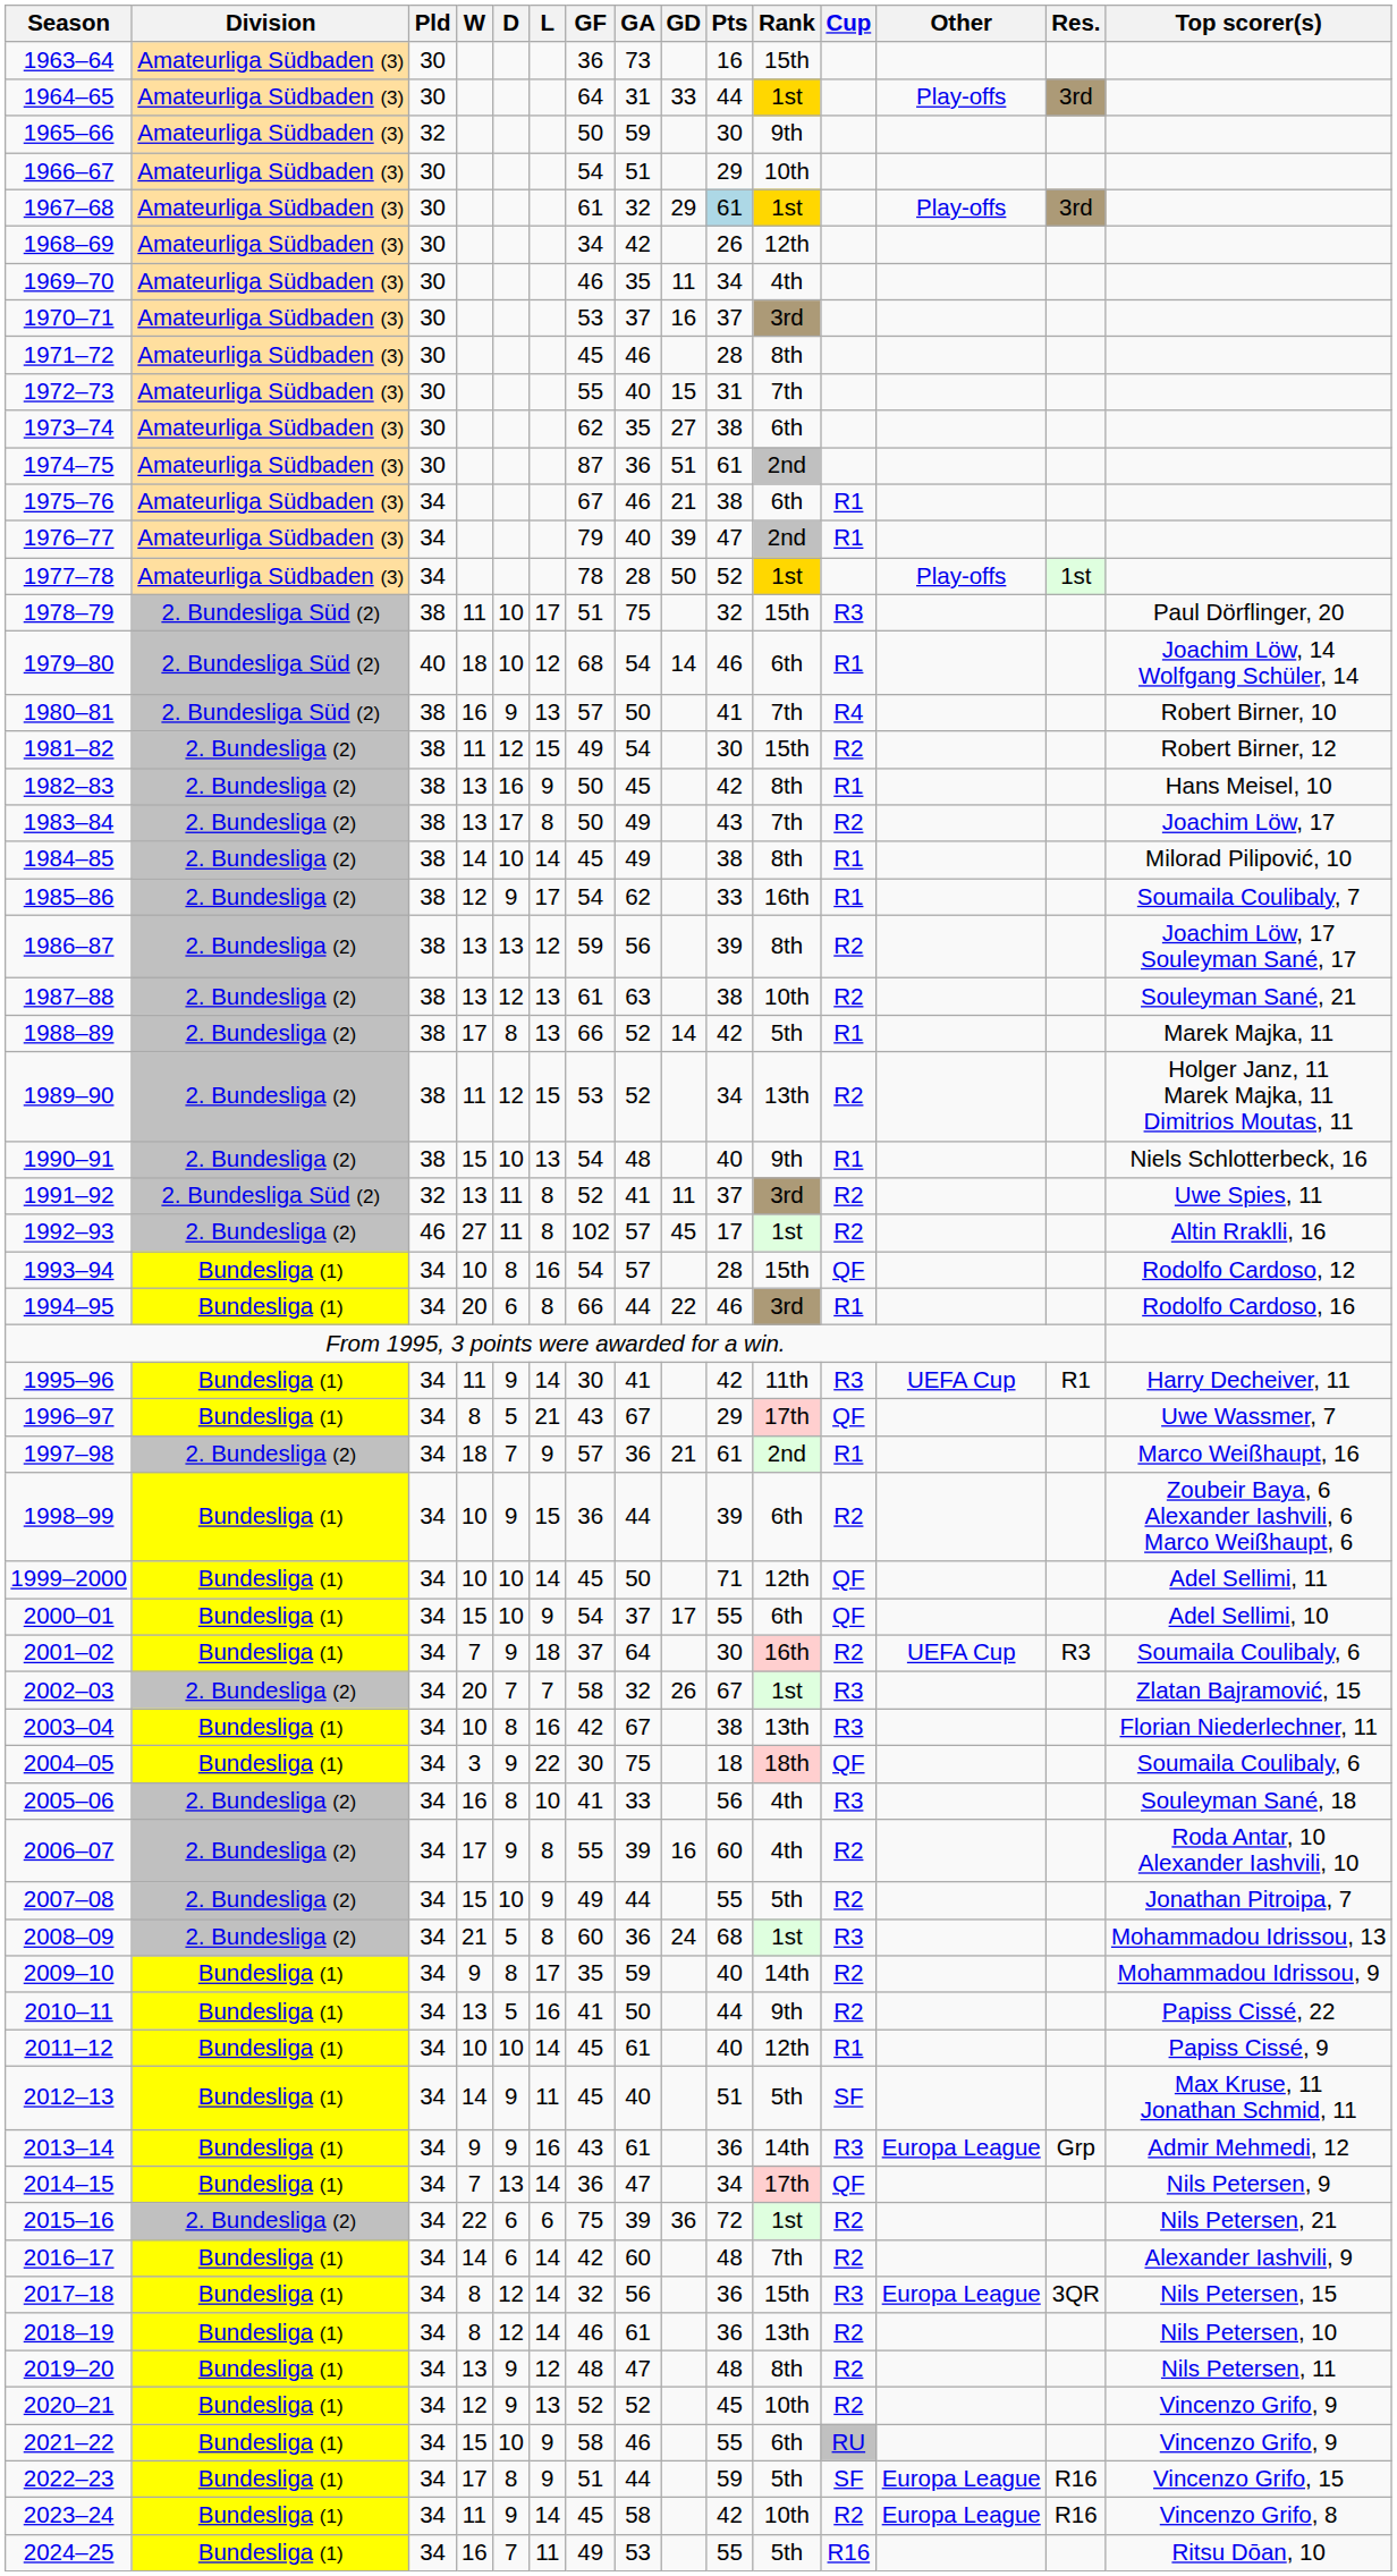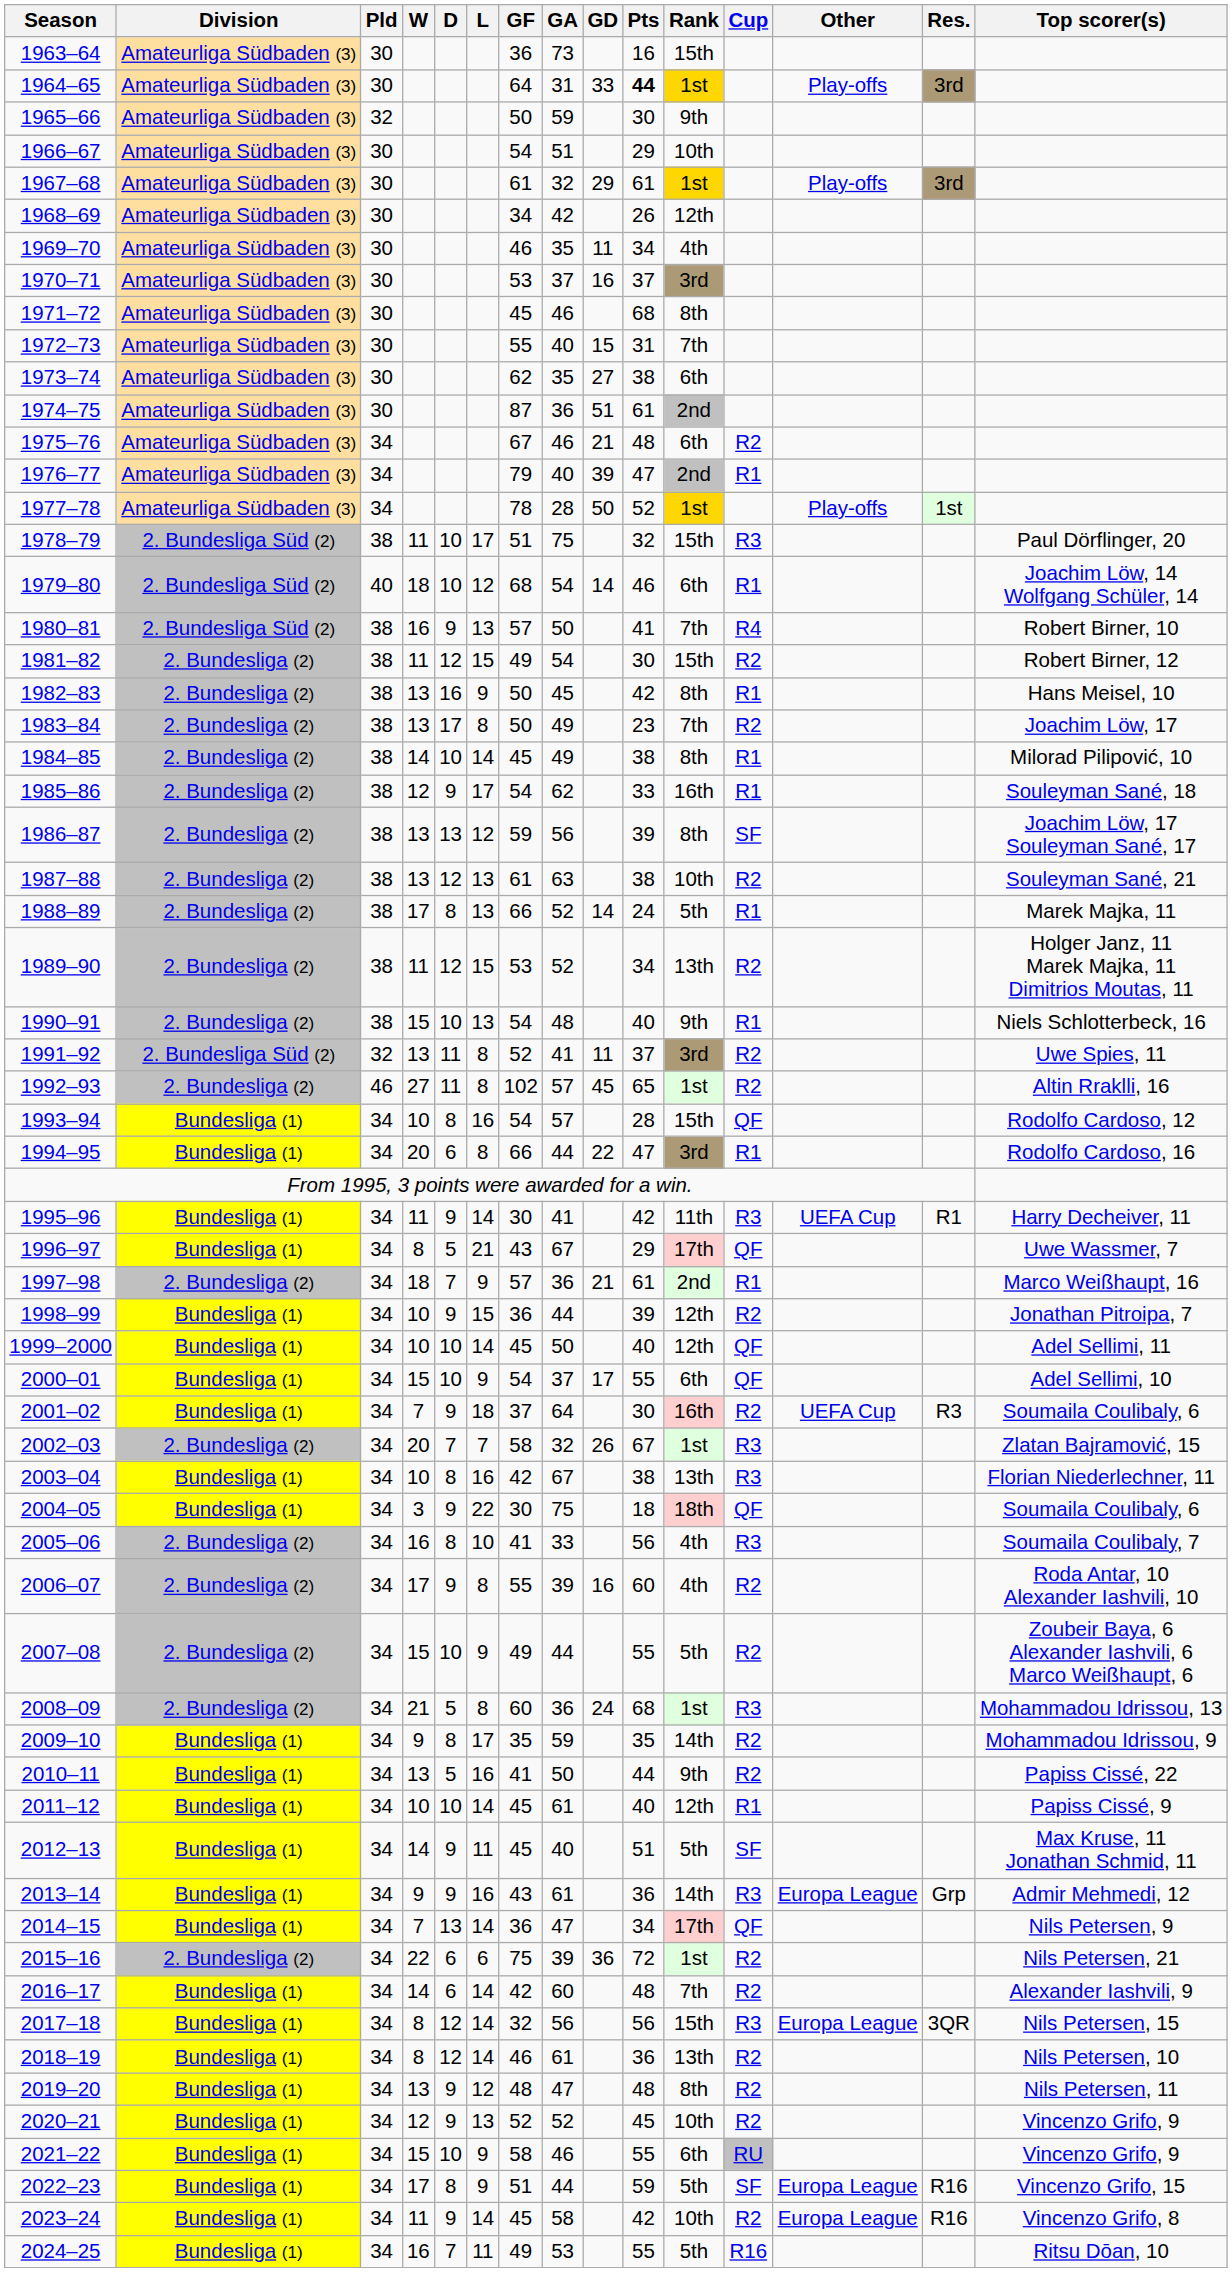1964–65 | Pts: normal -> bold
1967–68 | Pts: lightblue background -> no background
1971–72 | Pts: 28 -> 68
1975–76 | Pts: 38 -> 48
1975–76 | Cup: R1 -> R2
1983–84 | Pts: 43 -> 23
1985–86 | Top scorer(s): Soumaila Coulibaly, 7 -> Souleyman Sané, 18
1986–87 | Cup: R2 -> SF
1988–89 | Pts: 42 -> 24
1992–93 | Pts: 17 -> 65
1994–95 | Pts: 46 -> 47
1998–99 | Rank: 6th -> 12th
1998–99 | Top scorer(s): Zoubeir Baya, 6 Alexander Iashvili, 6 Marco Weißhaupt, 6 -> Jonathan Pitroipa, 7
1999–2000 | Pts: 71 -> 40
2005–06 | Top scorer(s): Souleyman Sané, 18 -> Soumaila Coulibaly, 7
2007–08 | Top scorer(s): Jonathan Pitroipa, 7 -> Zoubeir Baya, 6 Alexander Iashvili, 6 Marco Weißhaupt, 6
2009–10 | Pts: 40 -> 35
2017–18 | Pts: 36 -> 56
